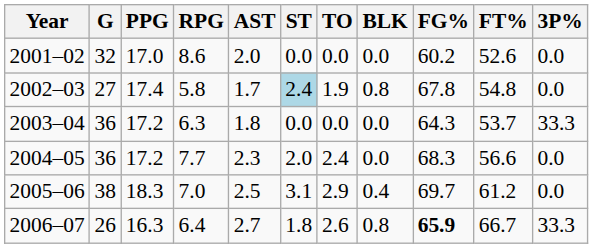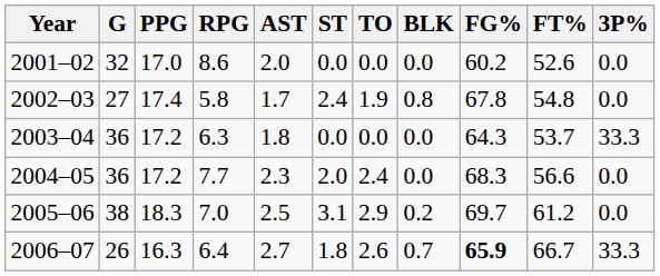2002–03 | ST: lightblue background -> no background
2005–06 | BLK: 0.4 -> 0.2
2006–07 | BLK: 0.8 -> 0.7
